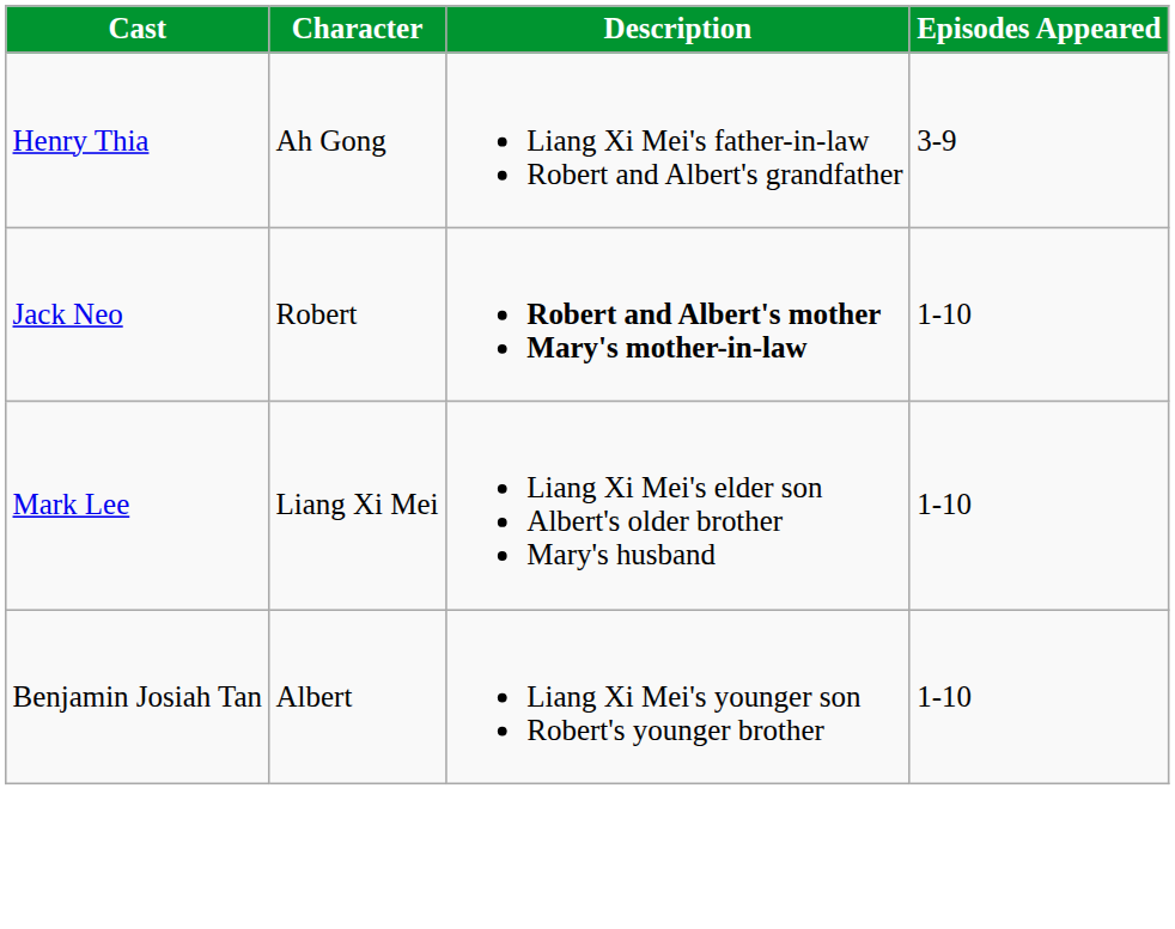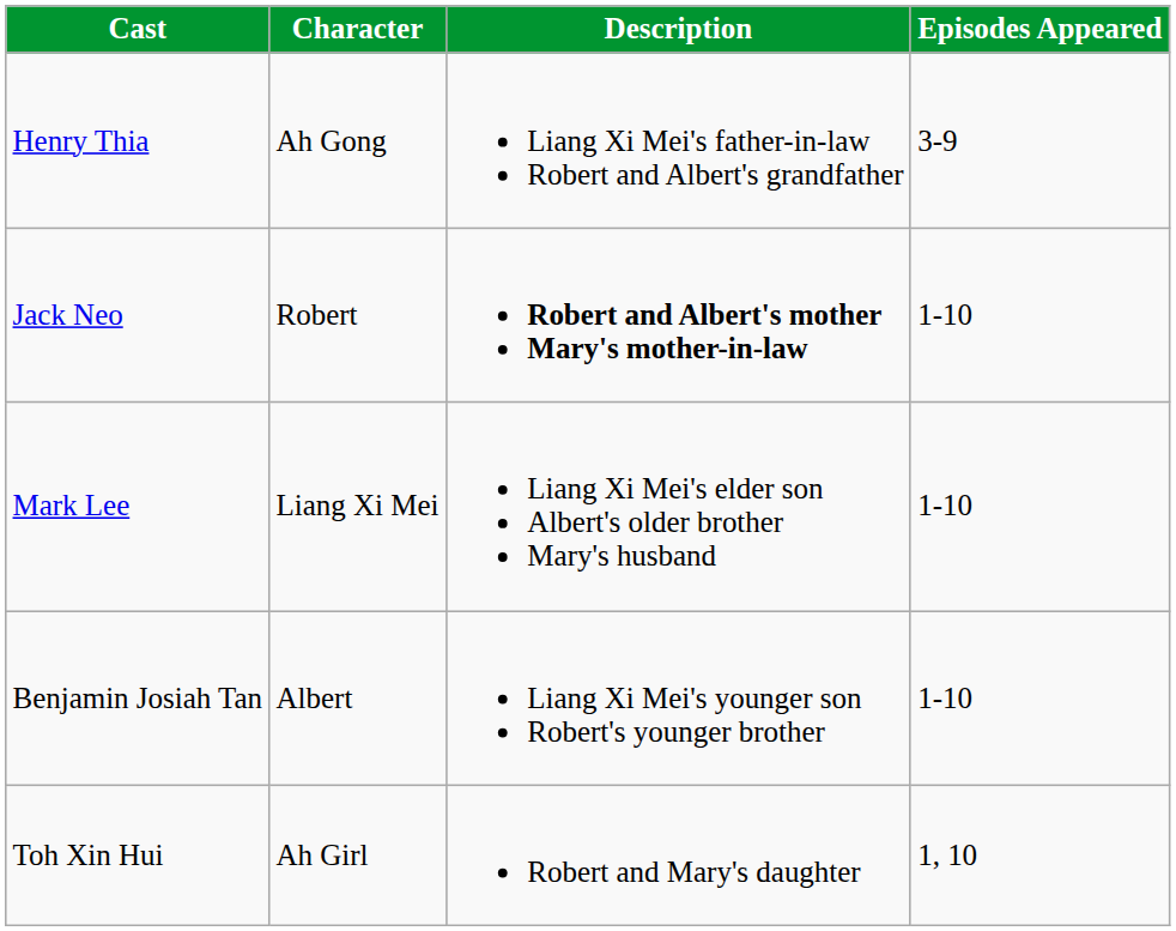+ row: Toh Xin Hui | Ah Girl | Robert and Mary's daughter | 1, 10
